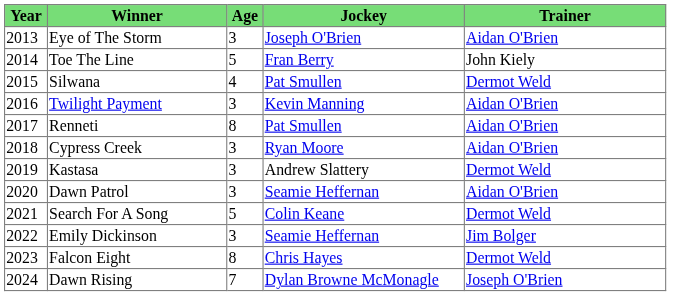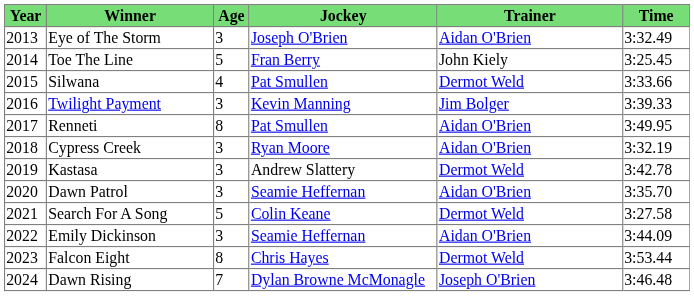+ column: Time | 3:32.49 | 3:25.45 | 3:33.66 | 3:39.33 | 3:49.95 | 3:32.19 | 3:42.78 | 3:35.70 | 3:27.58 | 3:44.09 | 3:53.44 | 3:46.48
Twilight Payment | Trainer: Aidan O'Brien -> Jim Bolger
Emily Dickinson | Trainer: Jim Bolger -> Aidan O'Brien
